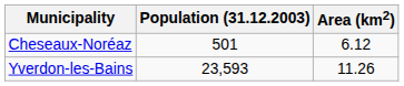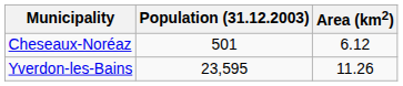Yverdon-les-Bains | Population (31.12.2003): 23,593 -> 23,595
